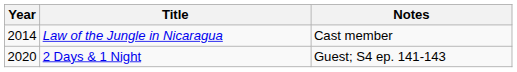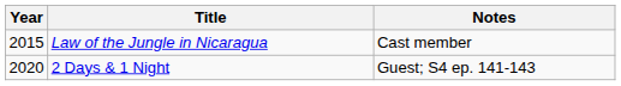Law of the Jungle in Nicaragua | Year: 2014 -> 2015
